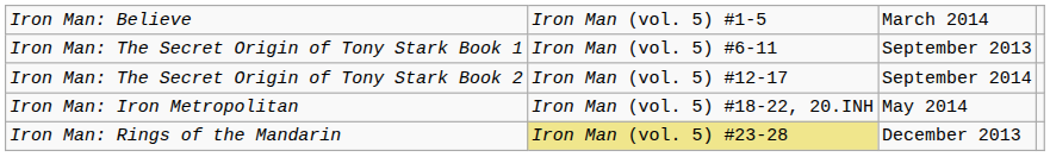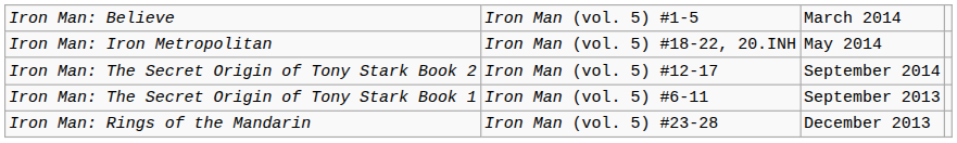rows swapped: Iron Man: The Secret Origin of Tony Stark Book 1 <-> Iron Man: Iron Metropolitan
Iron Man: Rings of the Mandarin | column 2: khaki background -> no background
